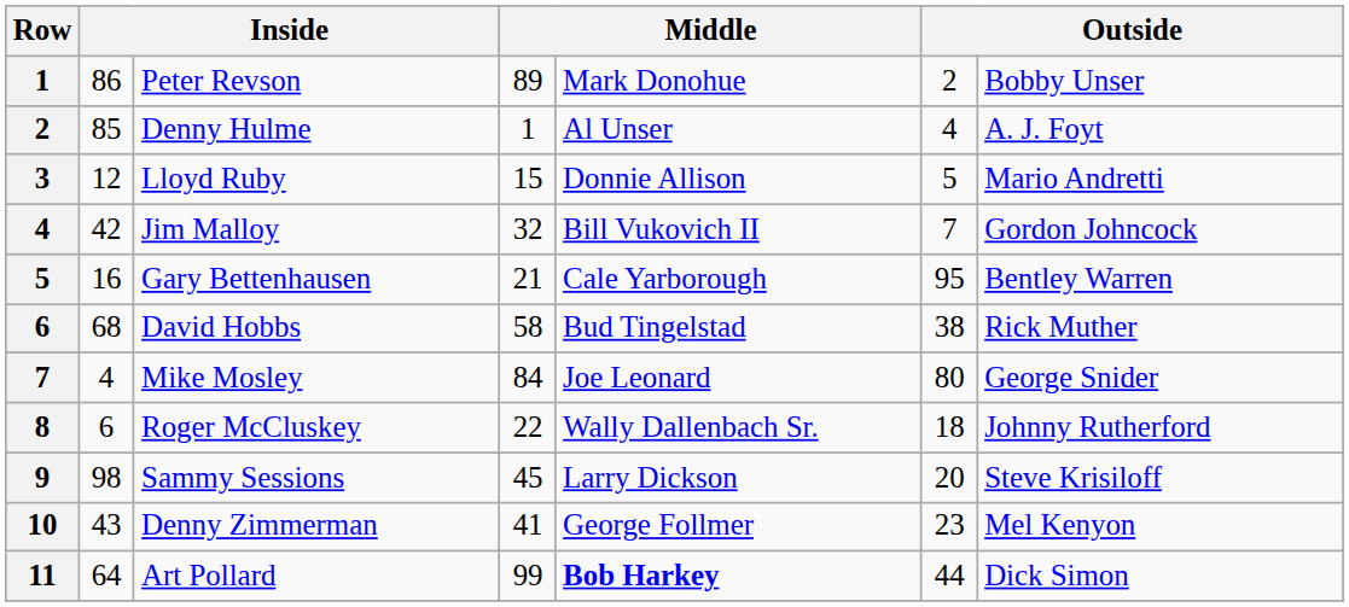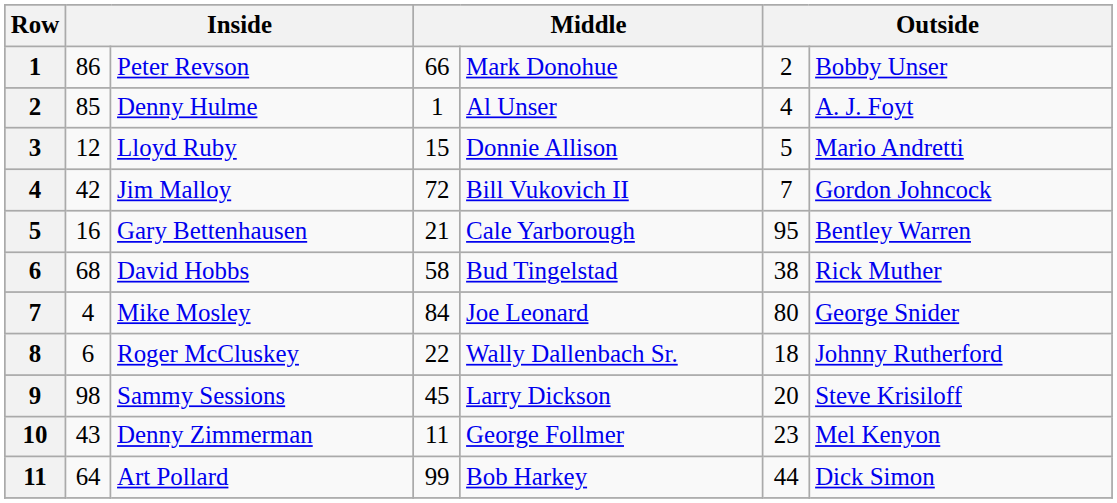Peter Revson | column 4: 89 -> 66
Jim Malloy | column 4: 32 -> 72
Denny Zimmerman | column 4: 41 -> 11
Art Pollard | column 5: bold -> normal
